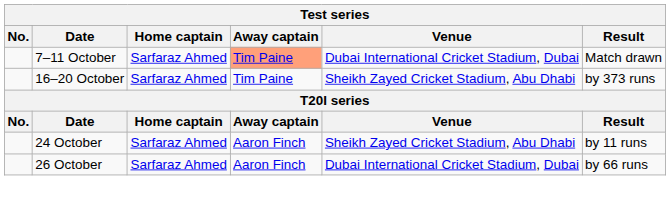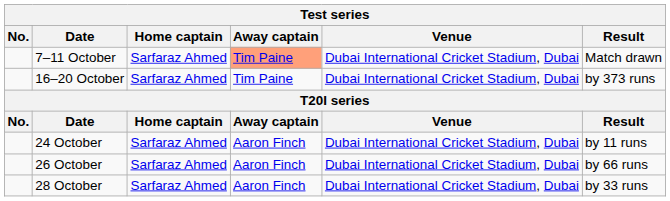16–20 October | Venue: Sheikh Zayed Cricket Stadium, Abu Dhabi -> Dubai International Cricket Stadium, Dubai
24 October | Venue: Sheikh Zayed Cricket Stadium, Abu Dhabi -> Dubai International Cricket Stadium, Dubai
+ row: 28 October | Sarfaraz Ahmed | Aaron Finch | Dubai International Cricket Stadium, Dubai | by 33 runs
